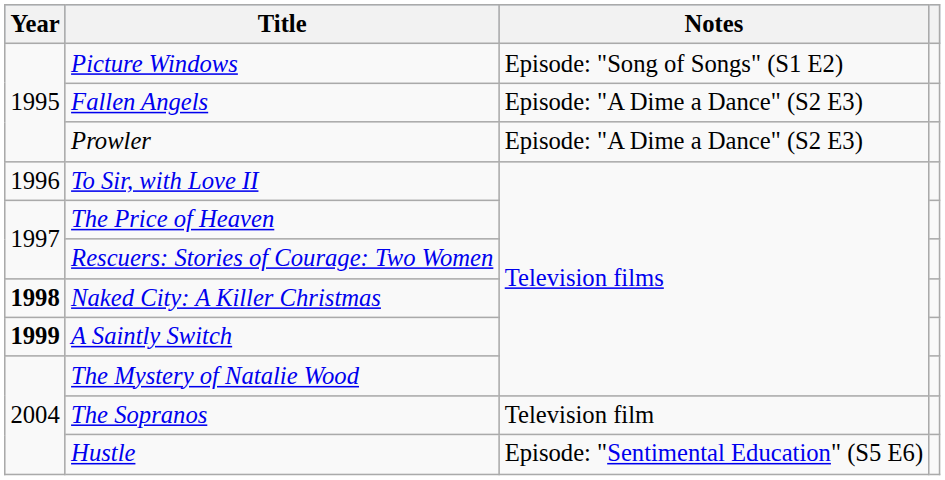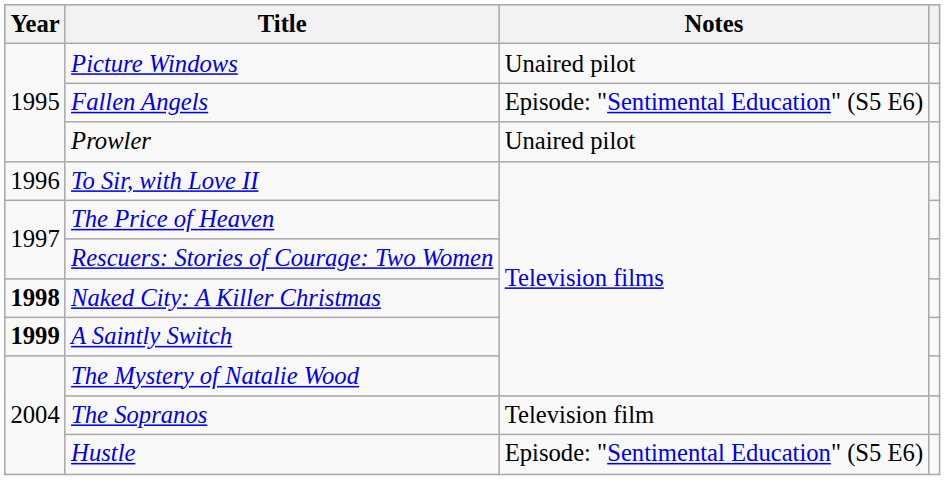Picture Windows | Notes: Episode: "Song of Songs" (S1 E2) -> Unaired pilot
Fallen Angels | Notes: Episode: "A Dime a Dance" (S2 E3) -> Episode: "Sentimental Education" (S5 E6)
Prowler | Notes: Episode: "A Dime a Dance" (S2 E3) -> Unaired pilot
